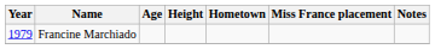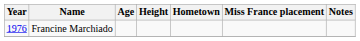Francine Marchiado | Year: 1979 -> 1976
